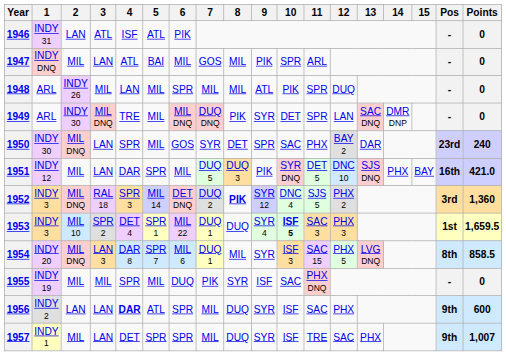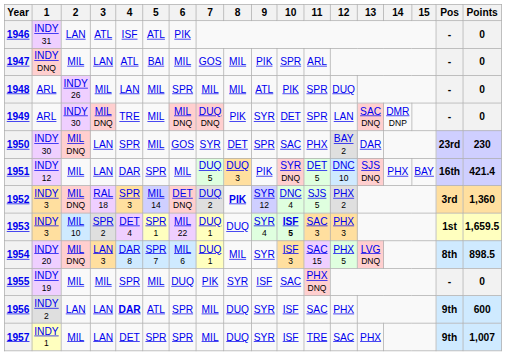1950 | Points: 240 -> 230
1951 | Points: 421.0 -> 421.4
1954 | Points: 858.5 -> 898.5
